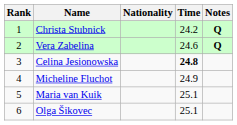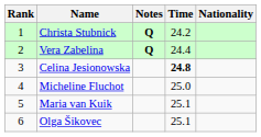columns swapped: Nationality <-> Notes
Vera Zabelina | Time: 24.6 -> 24.4
Micheline Fluchot | Time: 24.9 -> 25.0
